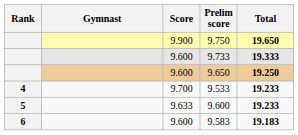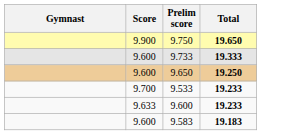- column: Rank | 4 | 5 | 6
